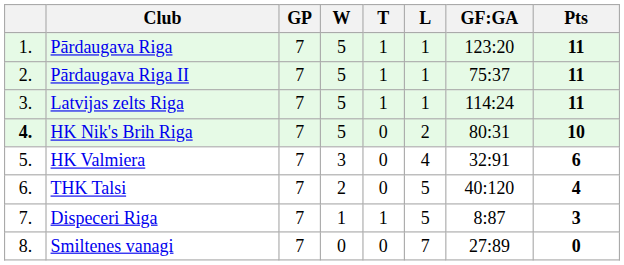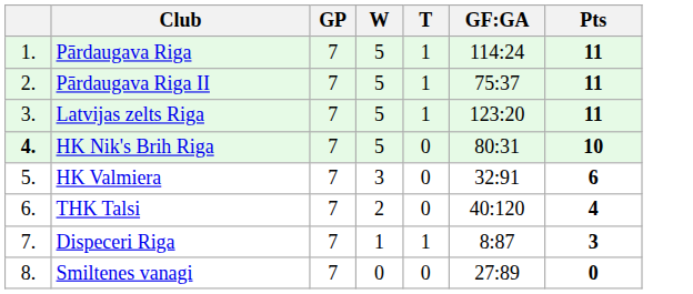- column: L | 1 | 1 | 1 | 2 | 4 | 5 | 5 | 7
Pārdaugava Riga | GF:GA: 123:20 -> 114:24
Latvijas zelts Riga | GF:GA: 114:24 -> 123:20
